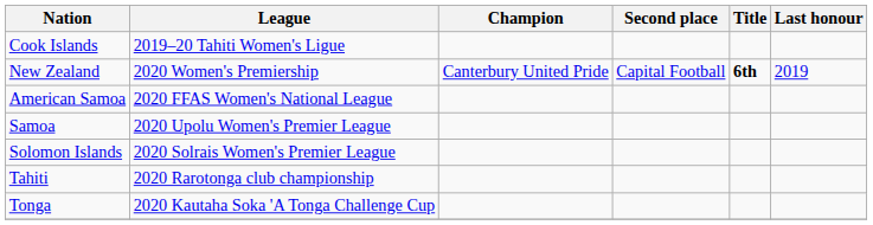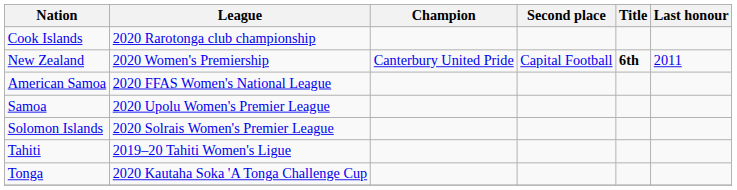Cook Islands | League: 2019–20 Tahiti Women's Ligue -> 2020 Rarotonga club championship
New Zealand | Last honour: 2019 -> 2011
Tahiti | League: 2020 Rarotonga club championship -> 2019–20 Tahiti Women's Ligue
